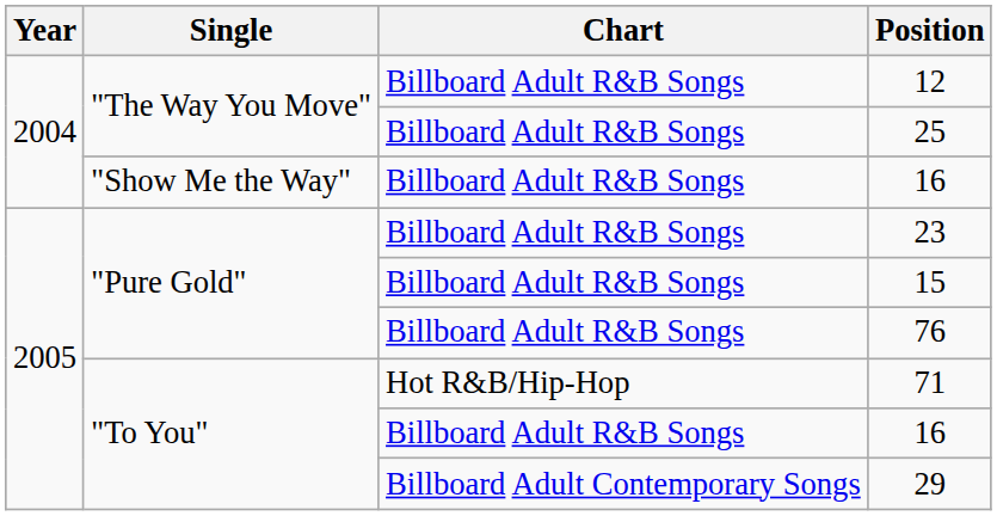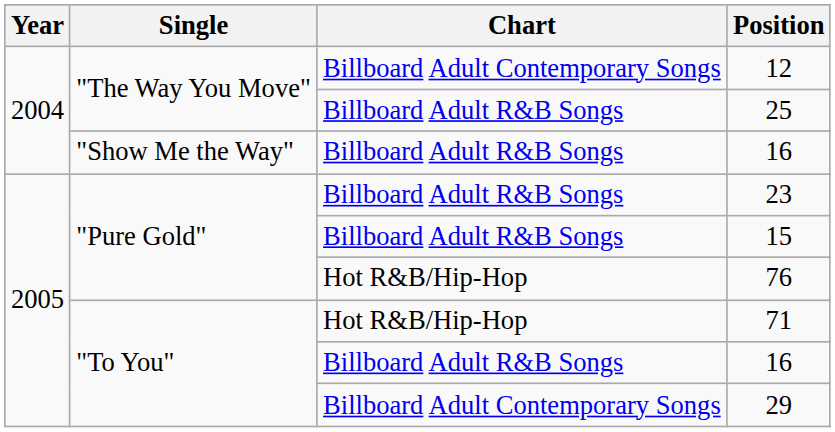12 | Chart: Billboard Adult R&B Songs -> Billboard Adult Contemporary Songs
76 | Chart: Billboard Adult R&B Songs -> Hot R&B/Hip-Hop
